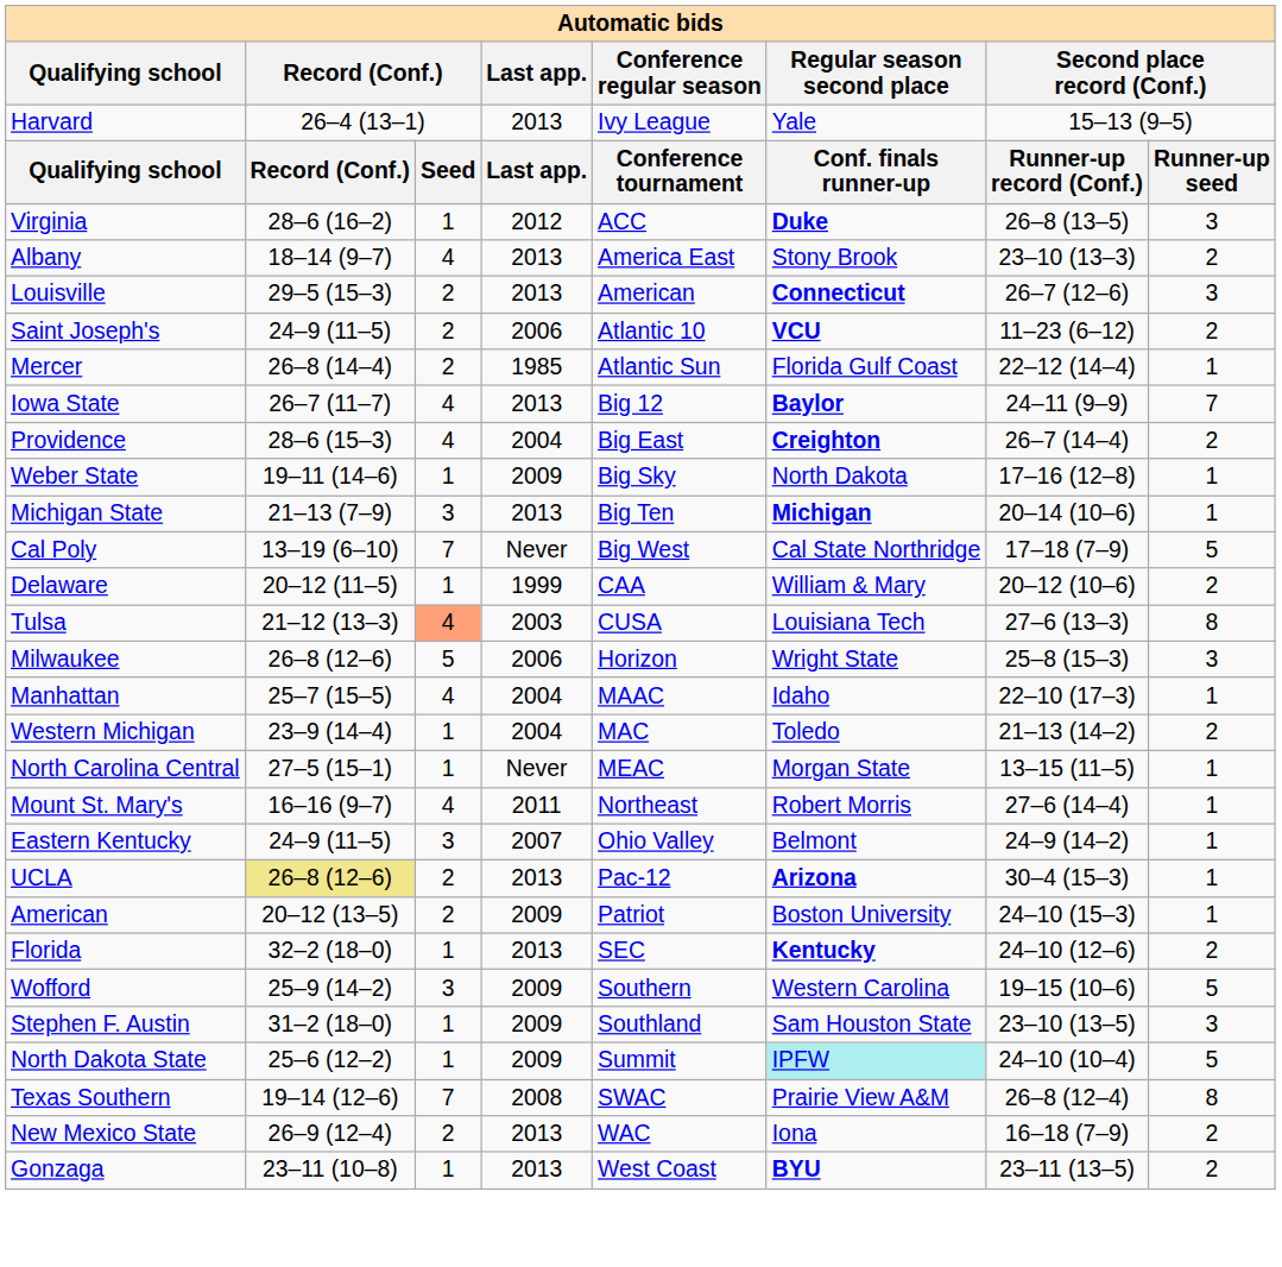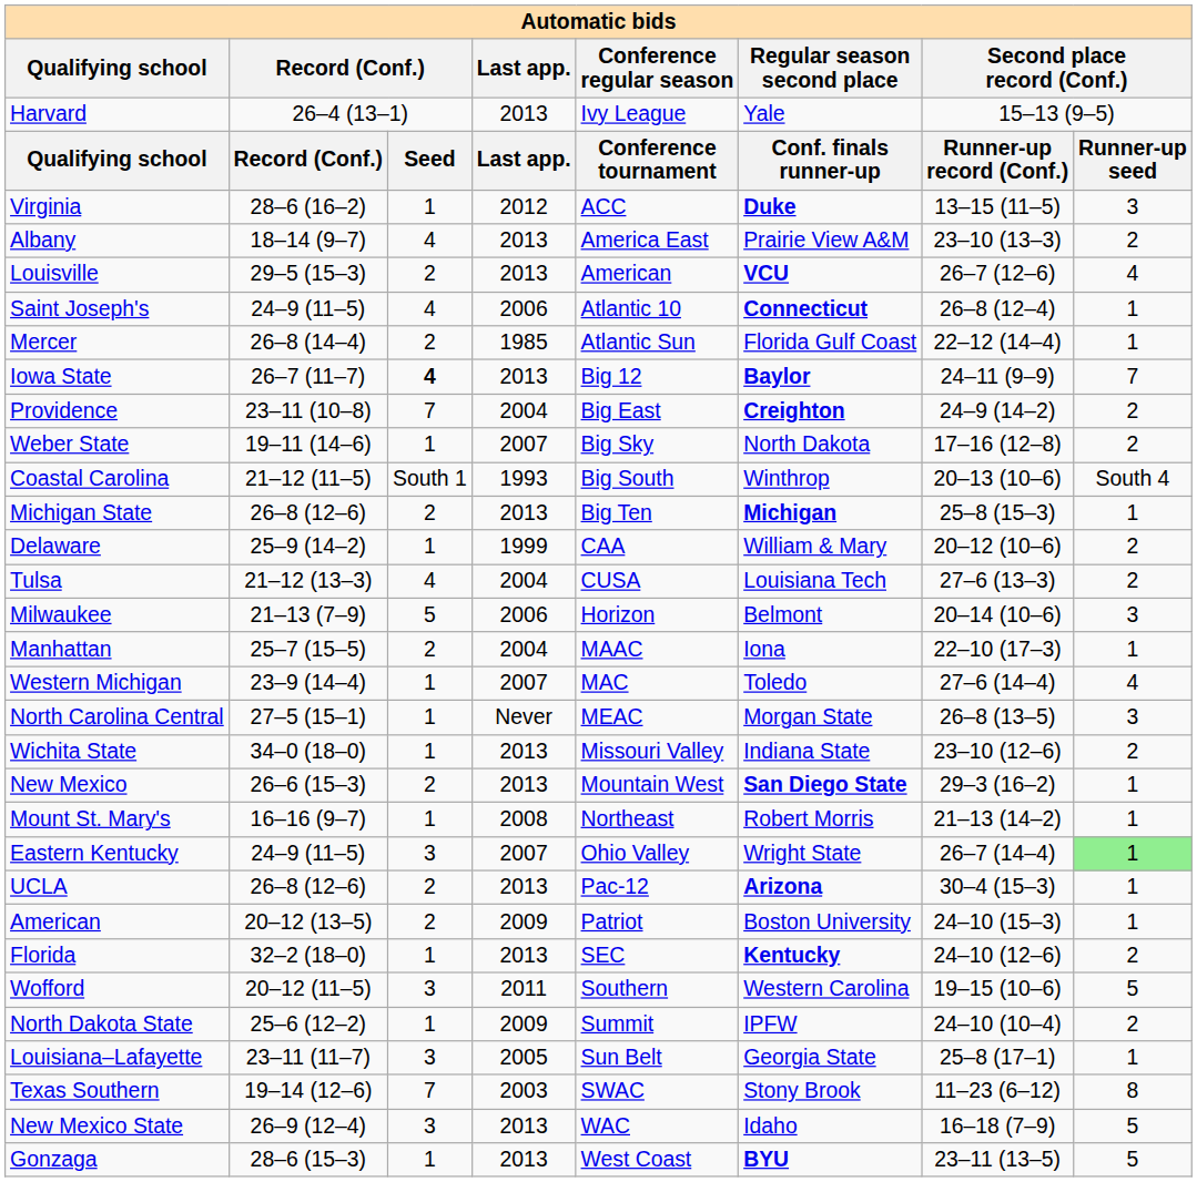Virginia | column 7: 26–8 (13–5) -> 13–15 (11–5)
Albany | Regular season second place: Stony Brook -> Prairie View A&M
Louisville | Regular season second place: Connecticut -> VCU
Louisville | column 8: 3 -> 4
Saint Joseph's | column 3: 2 -> 4
Saint Joseph's | Regular season second place: VCU -> Connecticut
Saint Joseph's | column 7: 11–23 (6–12) -> 26–8 (12–4)
Saint Joseph's | column 8: 2 -> 1
Iowa State | column 3: normal -> bold
Providence | column 2: 28–6 (15–3) -> 23–11 (10–8)
Providence | column 3: 4 -> 7
Providence | column 7: 26–7 (14–4) -> 24–9 (14–2)
Weber State | Last app.: 2009 -> 2007
Weber State | column 8: 1 -> 2
+ row: Coastal Carolina | 21–12 (11–5) | South 1 | 1993 | Big South | Winthrop | 20–13 (10–6) | South 4
Michigan State | column 2: 21–13 (7–9) -> 26–8 (12–6)
Michigan State | column 3: 3 -> 2
Michigan State | column 7: 20–14 (10–6) -> 25–8 (15–3)
- row: Cal Poly | 13–19 (6–10) | 7 | Never | Big West | Cal State Northridge | 17–18 (7–9) | 5
Delaware | column 2: 20–12 (11–5) -> 25–9 (14–2)
Tulsa | column 3: lightsalmon background -> no background
Tulsa | Last app.: 2003 -> 2004
Tulsa | column 8: 8 -> 2
Milwaukee | column 2: 26–8 (12–6) -> 21–13 (7–9)
Milwaukee | Regular season second place: Wright State -> Belmont
Milwaukee | column 7: 25–8 (15–3) -> 20–14 (10–6)
Manhattan | column 3: 4 -> 2
Manhattan | Regular season second place: Idaho -> Iona
Western Michigan | Last app.: 2004 -> 2007
Western Michigan | column 7: 21–13 (14–2) -> 27–6 (14–4)
Western Michigan | column 8: 2 -> 4
North Carolina Central | column 7: 13–15 (11–5) -> 26–8 (13–5)
North Carolina Central | column 8: 1 -> 3
+ row: Wichita State | 34–0 (18–0) | 1 | 2013 | Missouri Valley | Indiana State | 23–10 (12–6) | 2
+ row: New Mexico | 26–6 (15–3) | 2 | 2013 | Mountain West | San Diego State | 29–3 (16–2) | 1
Mount St. Mary's | column 3: 4 -> 1
Mount St. Mary's | Last app.: 2011 -> 2008
Mount St. Mary's | column 7: 27–6 (14–4) -> 21–13 (14–2)
Eastern Kentucky | Regular season second place: Belmont -> Wright State
Eastern Kentucky | column 7: 24–9 (14–2) -> 26–7 (14–4)
Eastern Kentucky | column 8: no background -> lightgreen background
UCLA | column 2: khaki background -> no background
Wofford | column 2: 25–9 (14–2) -> 20–12 (11–5)
Wofford | Last app.: 2009 -> 2011
- row: Stephen F. Austin | 31–2 (18–0) | 1 | 2009 | Southland | Sam Houston State | 23–10 (13–5) | 3
North Dakota State | Regular season second place: paleturquoise background -> no background
North Dakota State | column 8: 5 -> 2
+ row: Louisiana–Lafayette | 23–11 (11–7) | 3 | 2005 | Sun Belt | Georgia State | 25–8 (17–1) | 1
Texas Southern | Last app.: 2008 -> 2003
Texas Southern | Regular season second place: Prairie View A&M -> Stony Brook
Texas Southern | column 7: 26–8 (12–4) -> 11–23 (6–12)
New Mexico State | column 3: 2 -> 3
New Mexico State | Regular season second place: Iona -> Idaho
New Mexico State | column 8: 2 -> 5
Gonzaga | column 2: 23–11 (10–8) -> 28–6 (15–3)
Gonzaga | column 8: 2 -> 5
